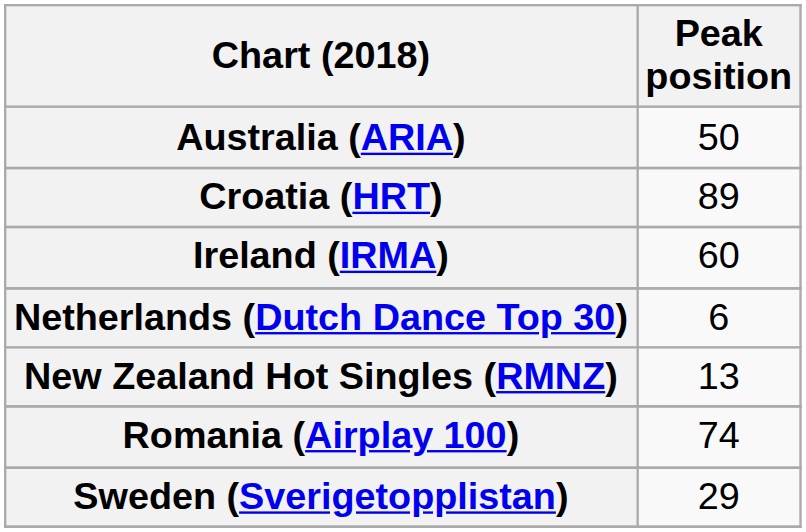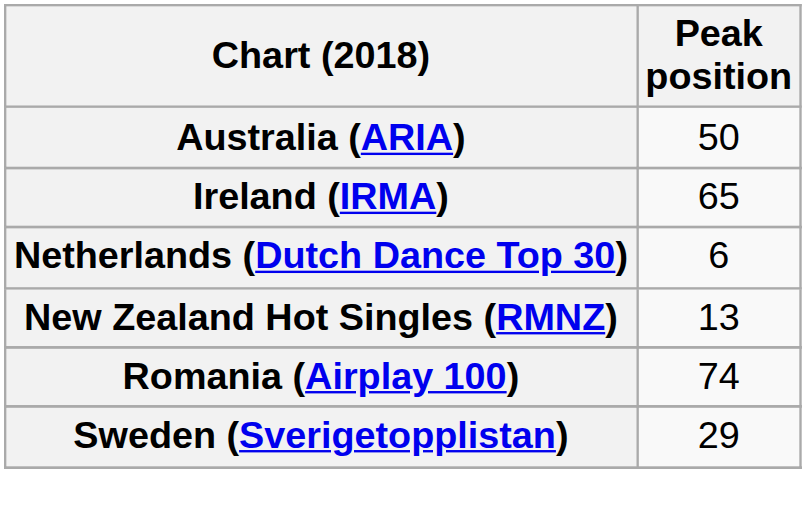- row: Croatia (HRT) | 89
Ireland (IRMA) | Peak position: 60 -> 65
